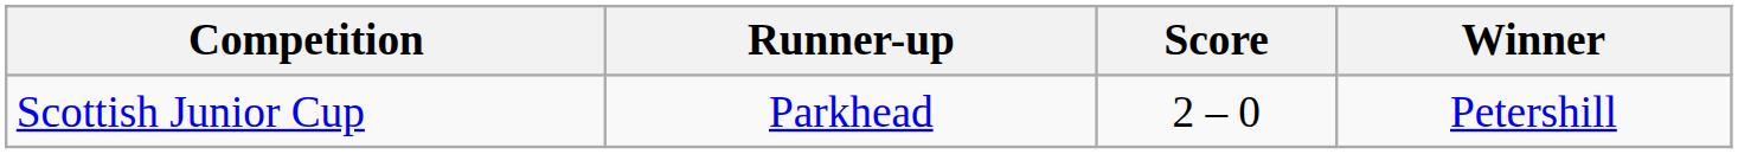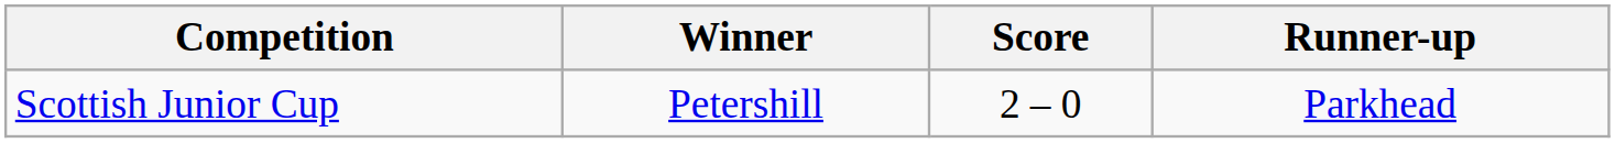columns swapped: Winner <-> Runner-up
